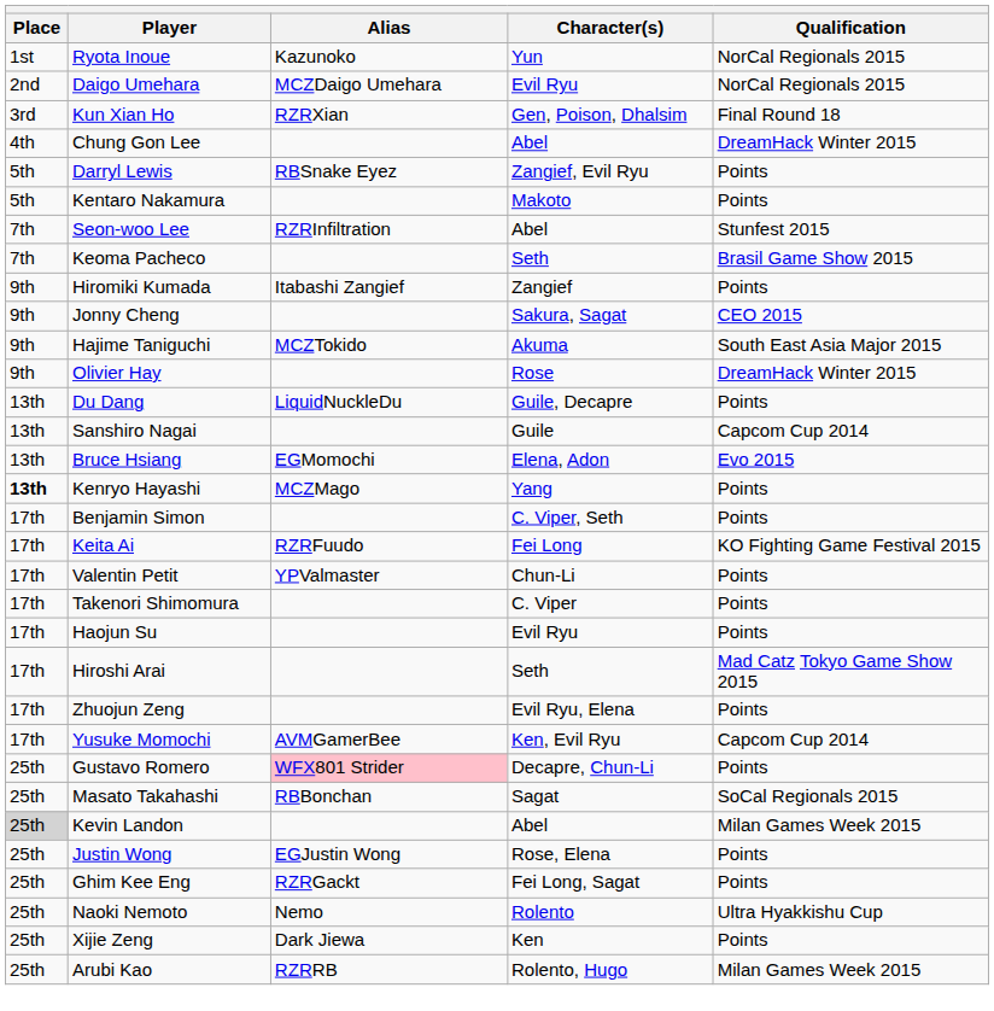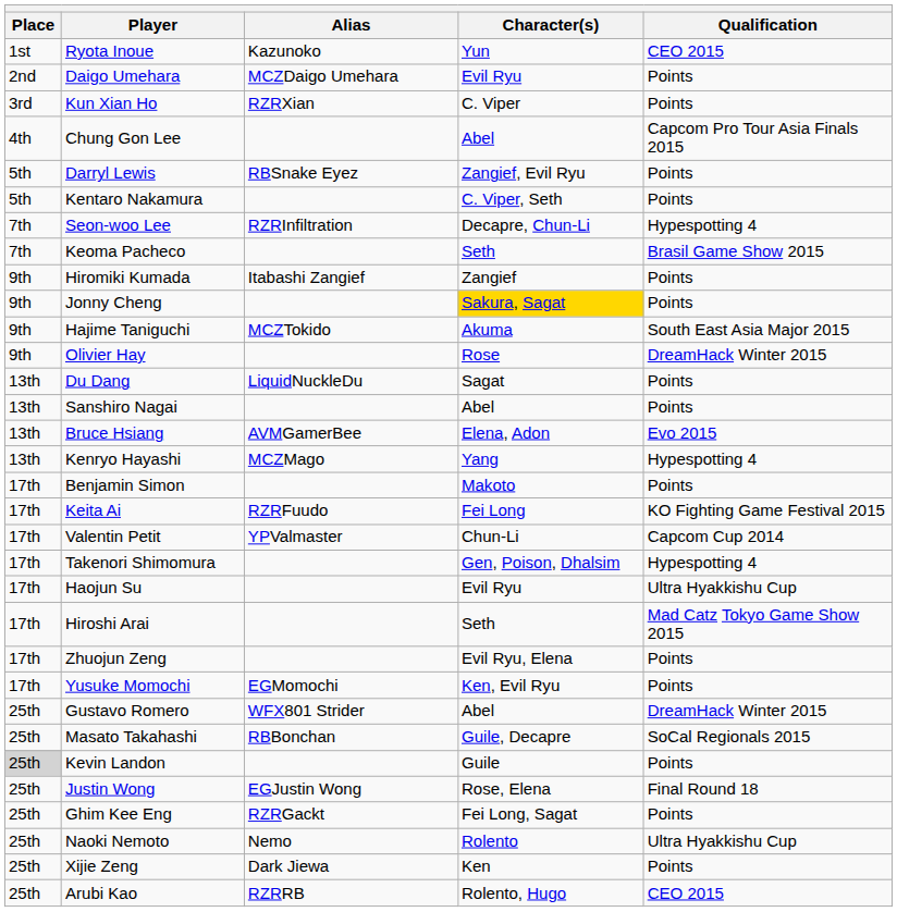Ryota Inoue | Qualification: NorCal Regionals 2015 -> CEO 2015
Daigo Umehara | Qualification: NorCal Regionals 2015 -> Points
Kun Xian Ho | Character(s): Gen, Poison, Dhalsim -> C. Viper
Kun Xian Ho | Qualification: Final Round 18 -> Points
Chung Gon Lee | Qualification: DreamHack Winter 2015 -> Capcom Pro Tour Asia Finals 2015
Kentaro Nakamura | Character(s): Makoto -> C. Viper, Seth
Seon-woo Lee | Character(s): Abel -> Decapre, Chun-Li
Seon-woo Lee | Qualification: Stunfest 2015 -> Hypespotting 4
Jonny Cheng | Character(s): no background -> gold background
Jonny Cheng | Qualification: CEO 2015 -> Points
Du Dang | Character(s): Guile, Decapre -> Sagat
Sanshiro Nagai | Character(s): Guile -> Abel
Sanshiro Nagai | Qualification: Capcom Cup 2014 -> Points
Bruce Hsiang | Alias: EGMomochi -> AVMGamerBee
Kenryo Hayashi | Place: bold -> normal
Kenryo Hayashi | Qualification: Points -> Hypespotting 4
Benjamin Simon | Character(s): C. Viper, Seth -> Makoto
Valentin Petit | Qualification: Points -> Capcom Cup 2014
Takenori Shimomura | Character(s): C. Viper -> Gen, Poison, Dhalsim
Takenori Shimomura | Qualification: Points -> Hypespotting 4
Haojun Su | Qualification: Points -> Ultra Hyakkishu Cup
Yusuke Momochi | Alias: AVMGamerBee -> EGMomochi
Yusuke Momochi | Qualification: Capcom Cup 2014 -> Points
Gustavo Romero | Alias: pink background -> no background
Gustavo Romero | Character(s): Decapre, Chun-Li -> Abel
Gustavo Romero | Qualification: Points -> DreamHack Winter 2015
Masato Takahashi | Character(s): Sagat -> Guile, Decapre
Kevin Landon | Character(s): Abel -> Guile
Kevin Landon | Qualification: Milan Games Week 2015 -> Points
Justin Wong | Qualification: Points -> Final Round 18
Arubi Kao | Qualification: Milan Games Week 2015 -> CEO 2015
